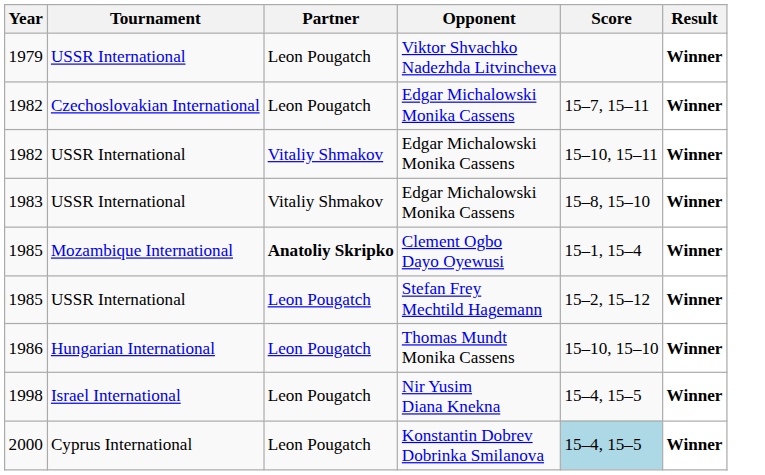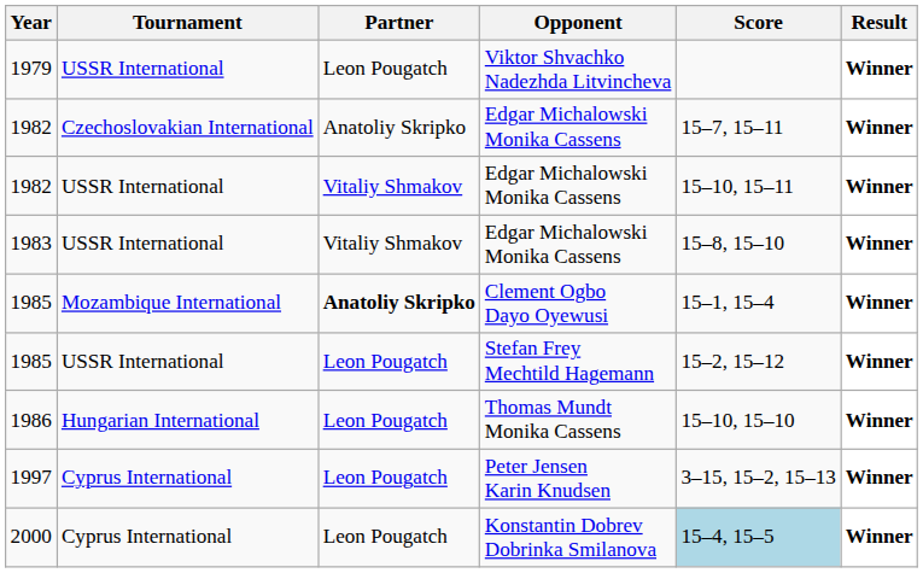1982 / Czechoslovakian International | Partner: Leon Pougatch -> Anatoliy Skripko
+ row: 1997 | Cyprus International | Leon Pougatch | Peter Jensen Karin Knudsen | 3–15, 15–2, 15–13 | Winner
- row: 1998 | Israel International | Leon Pougatch | Nir Yusim Diana Knekna | 15–4, 15–5 | Winner
